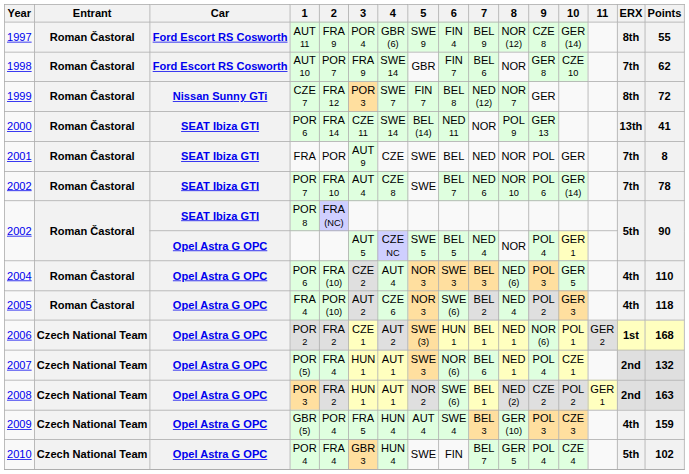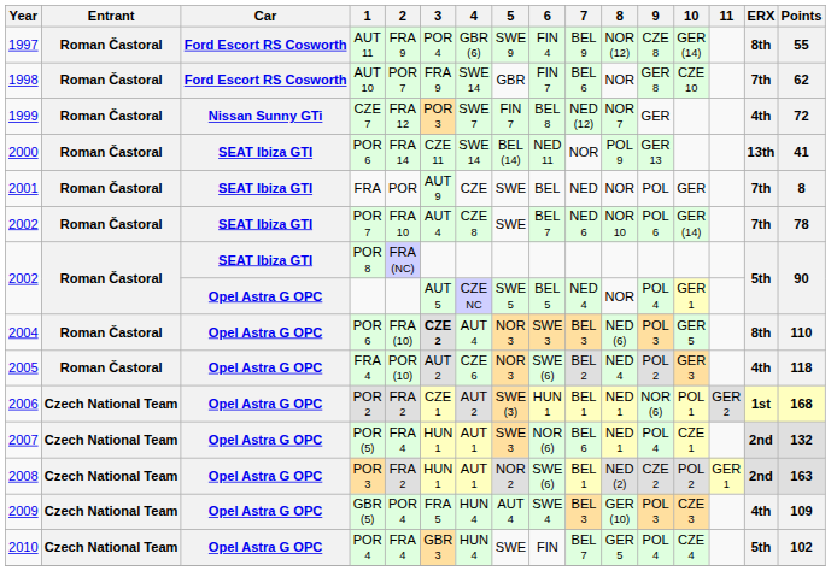CZE 7 | ERX: 8th -> 4th
2004 / POR 6 | 3: normal -> bold
2004 / POR 6 | ERX: 4th -> 8th
GBR (5) | Points: 159 -> 109
